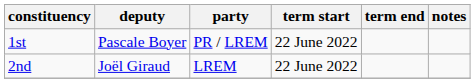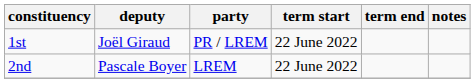1st | deputy: Pascale Boyer -> Joël Giraud
2nd | deputy: Joël Giraud -> Pascale Boyer
